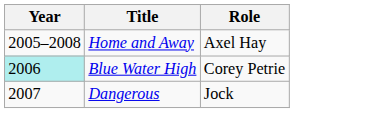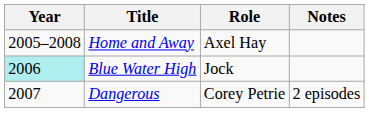+ column: Notes | 2 episodes
Blue Water High | Role: Corey Petrie -> Jock
Dangerous | Role: Jock -> Corey Petrie
